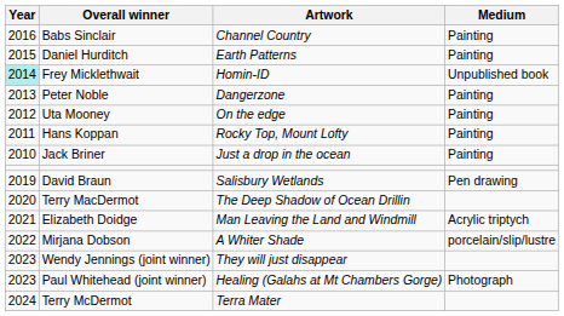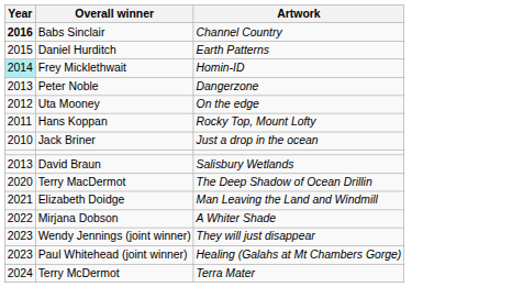- column: Medium | Painting | Painting | Unpublished book | Painting | Painting | Painting | Painting | Pen drawing | Acrylic triptych | porcelain/slip/lustre | Photograph
Babs Sinclair | Year: normal -> bold
David Braun | Year: 2019 -> 2013
